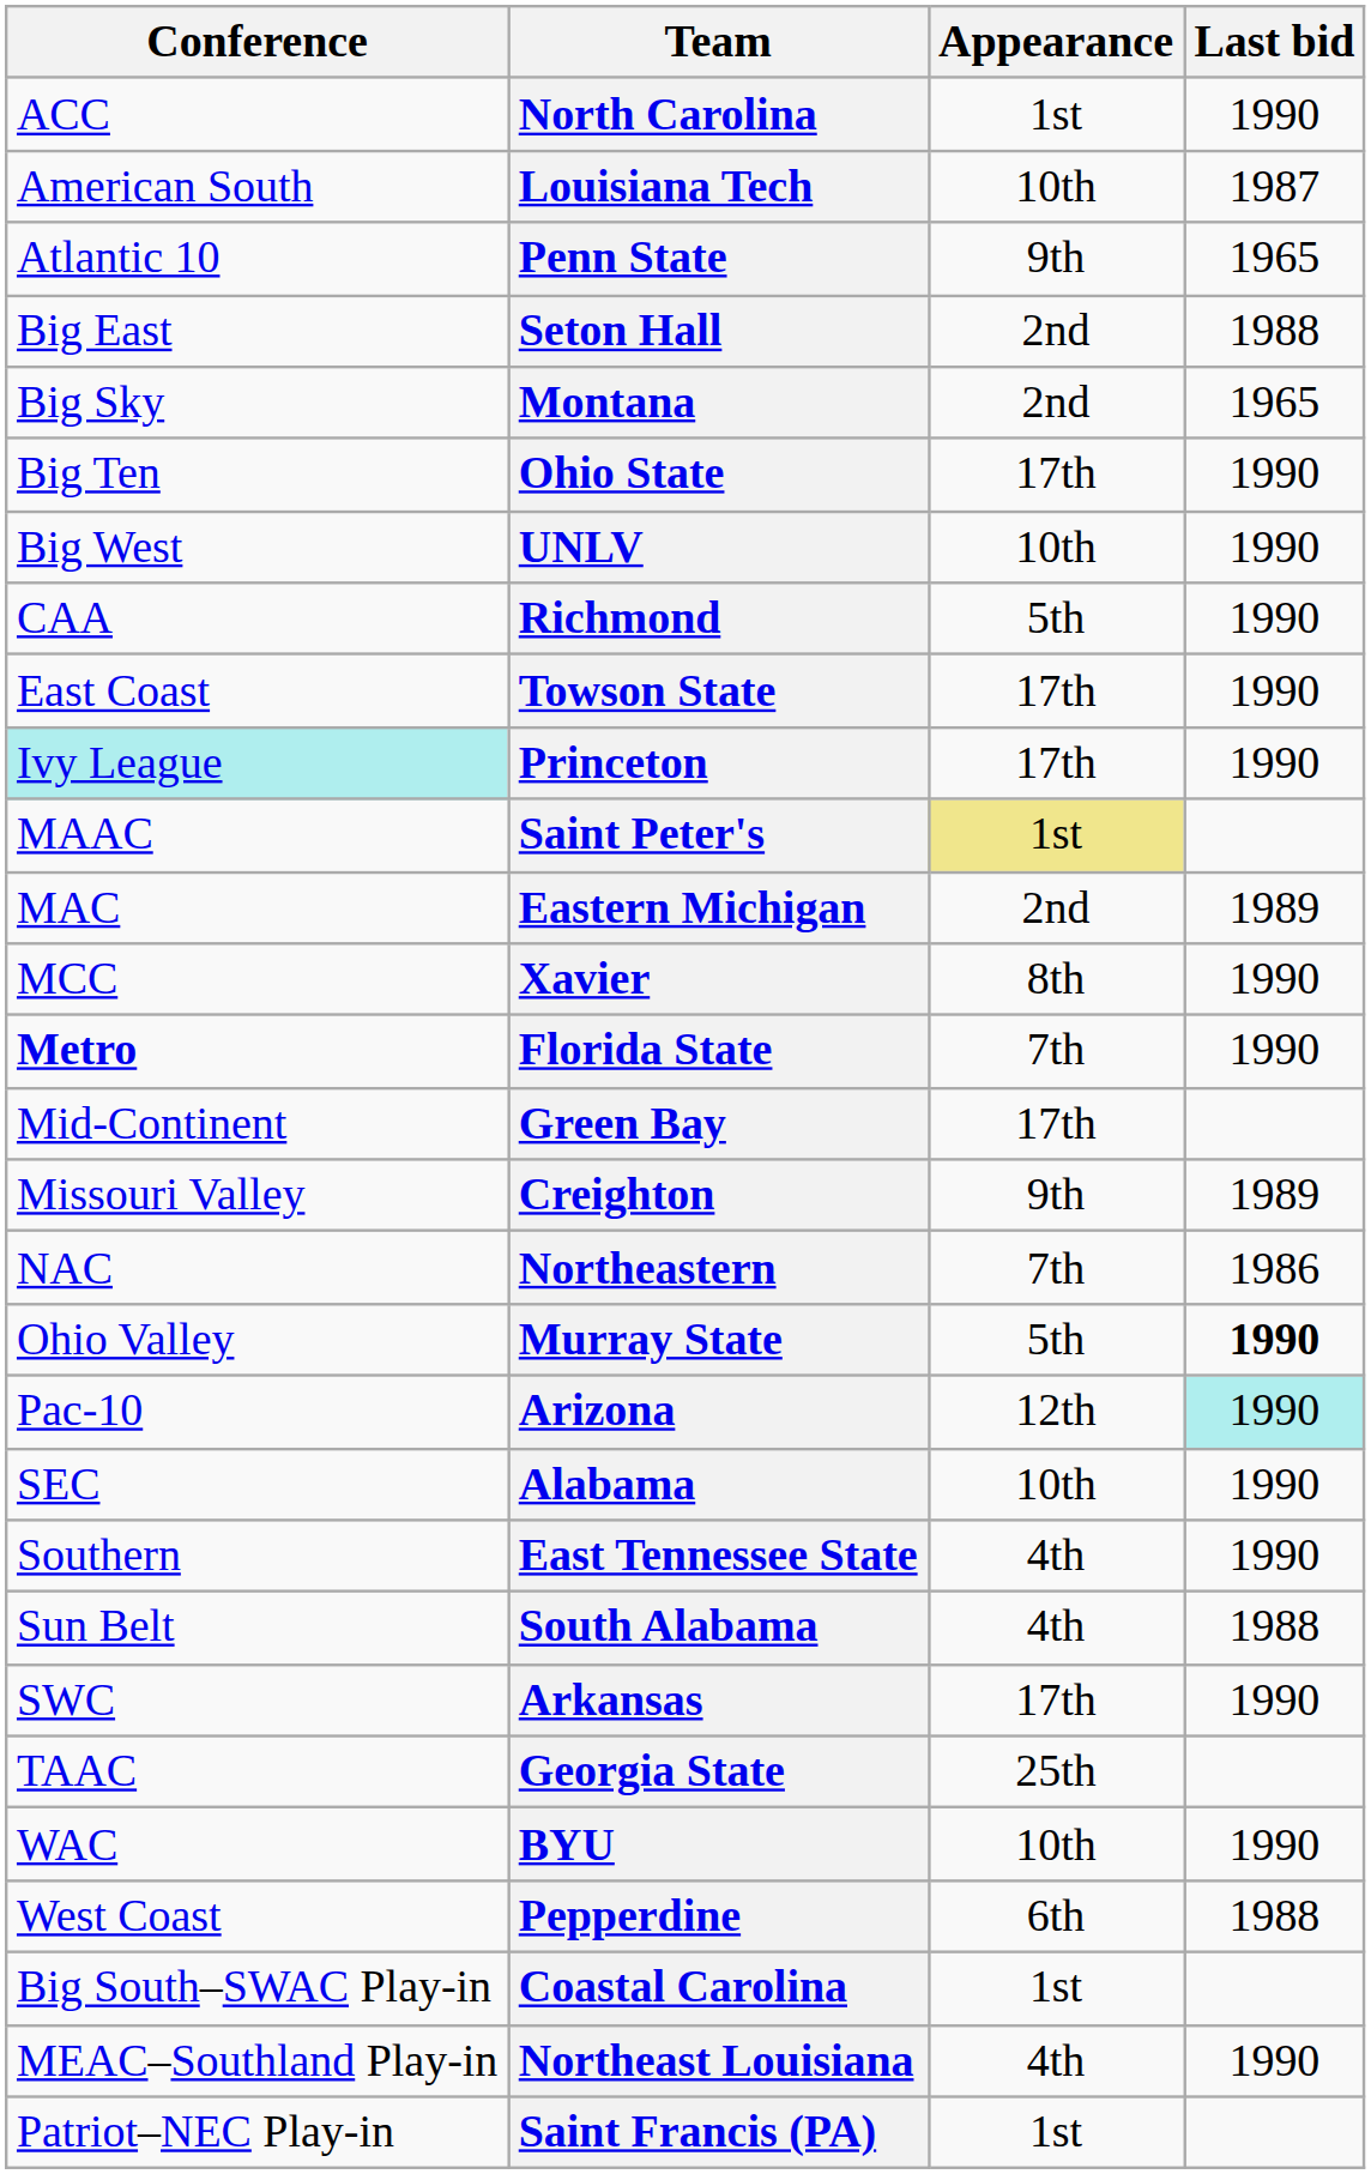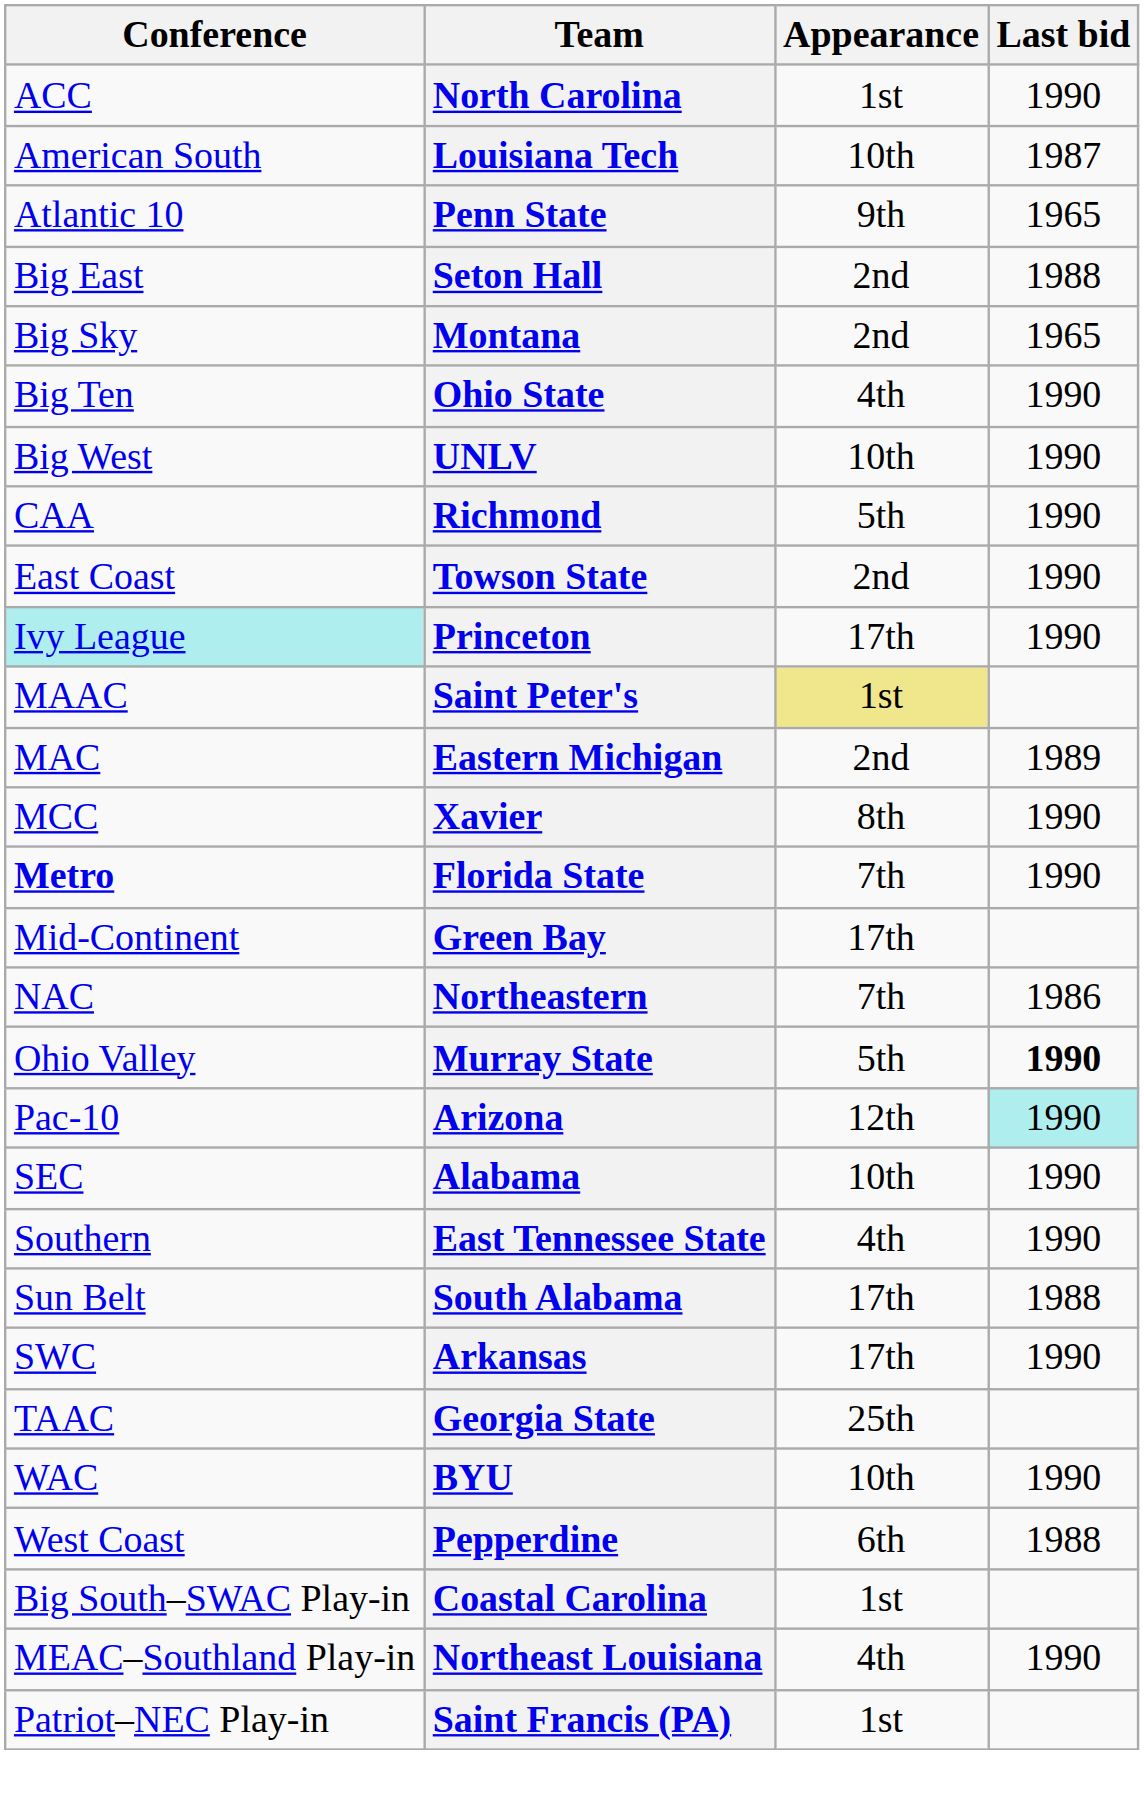Ohio State | Appearance: 17th -> 4th
Towson State | Appearance: 17th -> 2nd
- row: Missouri Valley | Creighton | 9th | 1989
South Alabama | Appearance: 4th -> 17th
